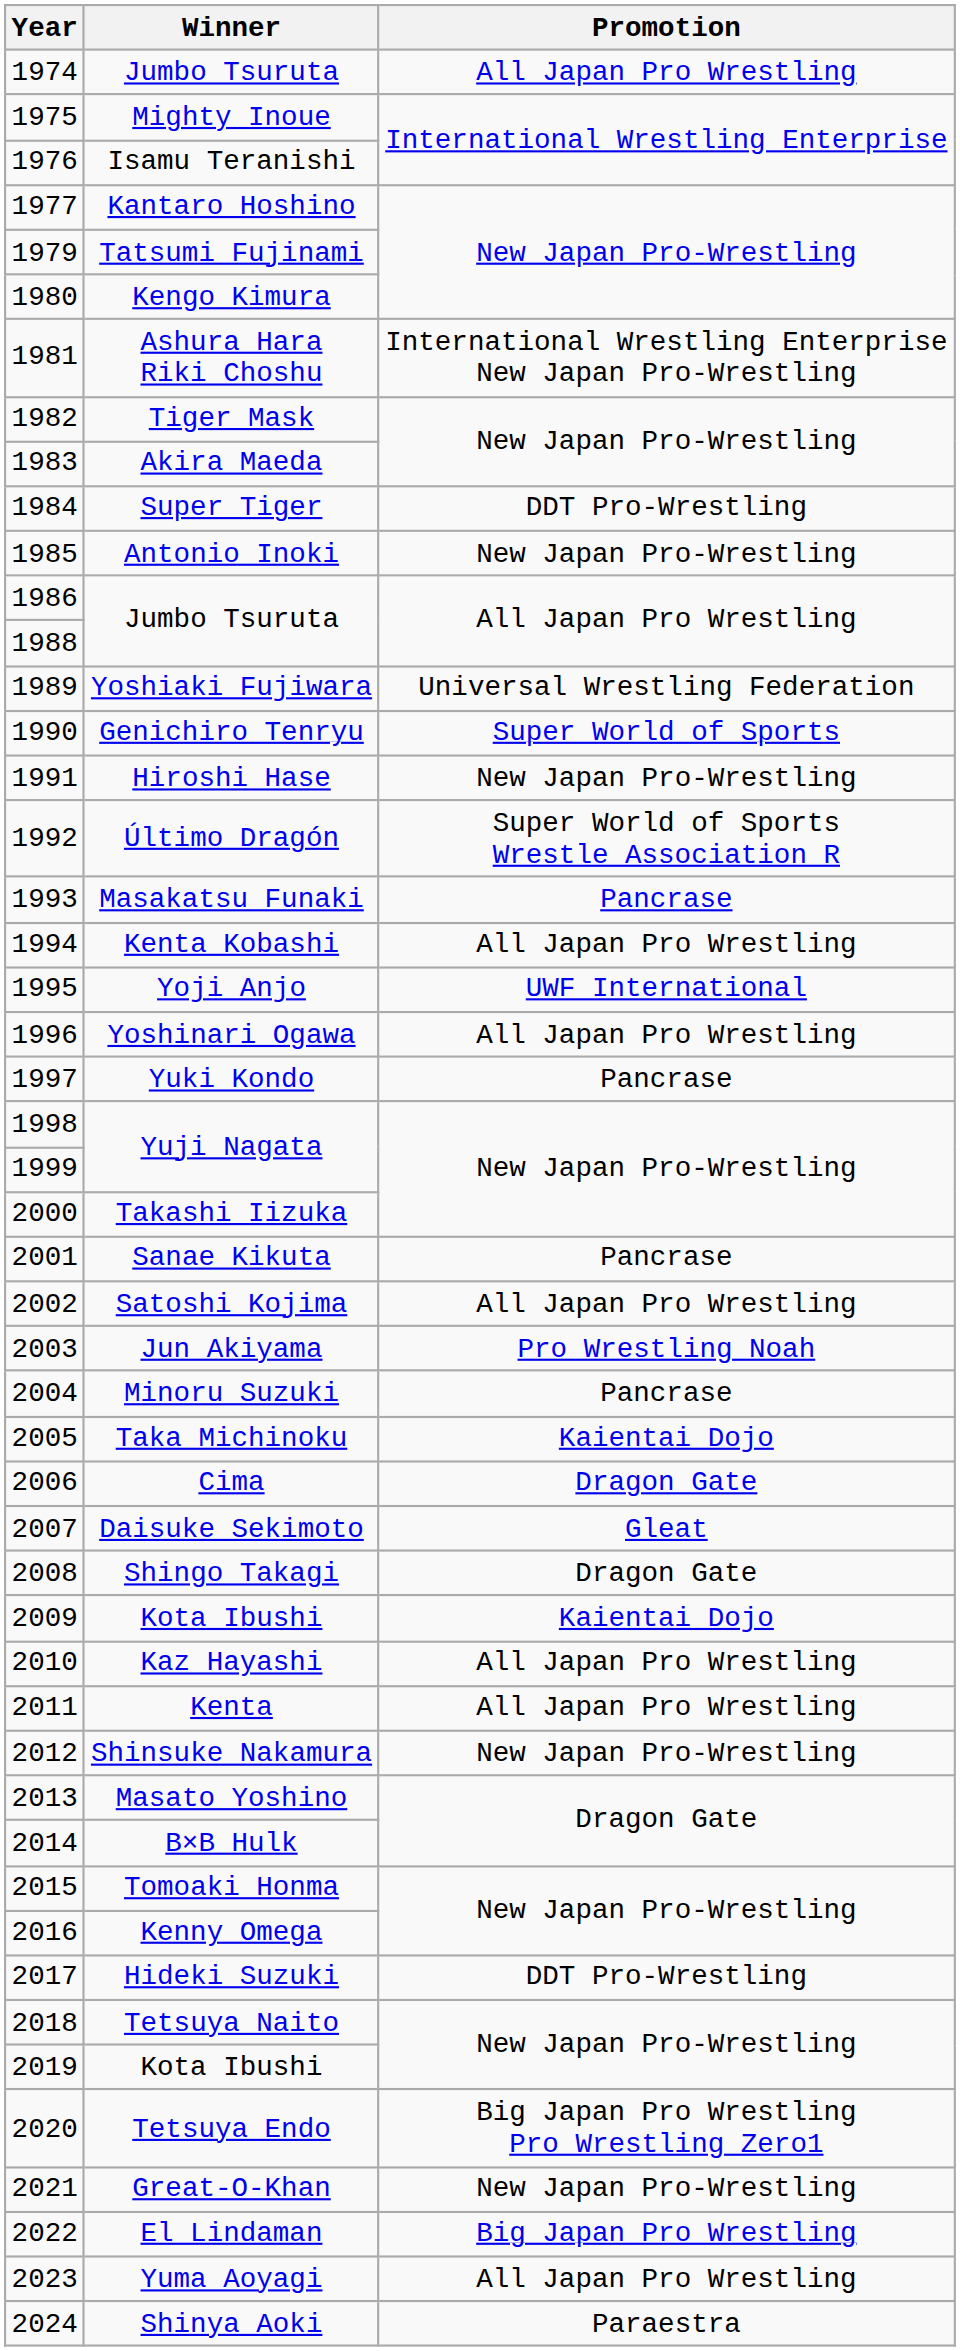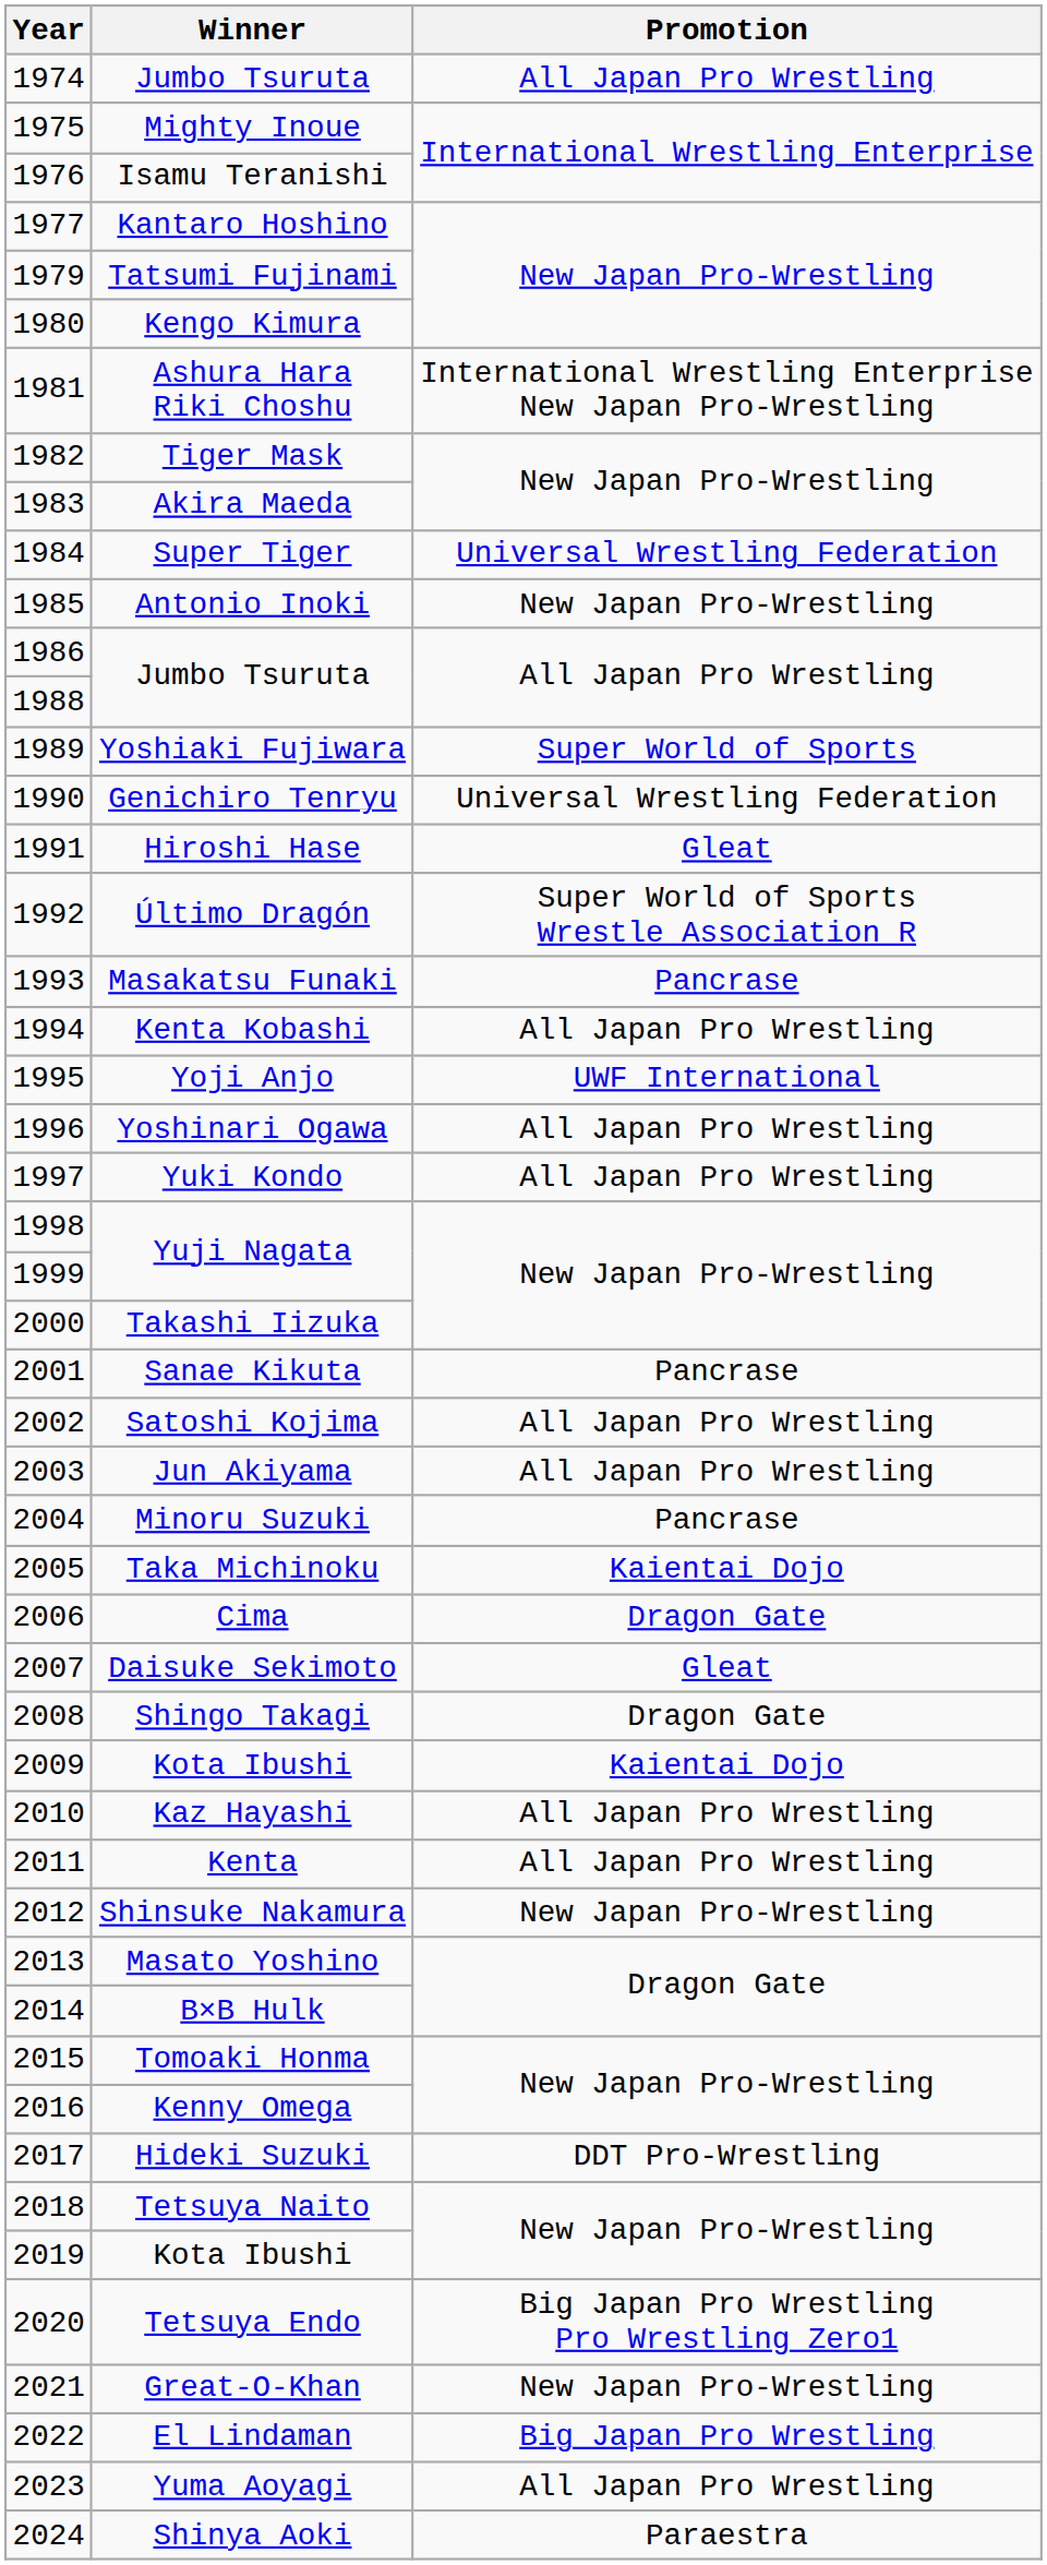Super Tiger | Promotion: DDT Pro-Wrestling -> Universal Wrestling Federation
Yoshiaki Fujiwara | Promotion: Universal Wrestling Federation -> Super World of Sports
Genichiro Tenryu | Promotion: Super World of Sports -> Universal Wrestling Federation
Hiroshi Hase | Promotion: New Japan Pro-Wrestling -> Gleat
Yuki Kondo | Promotion: Pancrase -> All Japan Pro Wrestling
Jun Akiyama | Promotion: Pro Wrestling Noah -> All Japan Pro Wrestling
